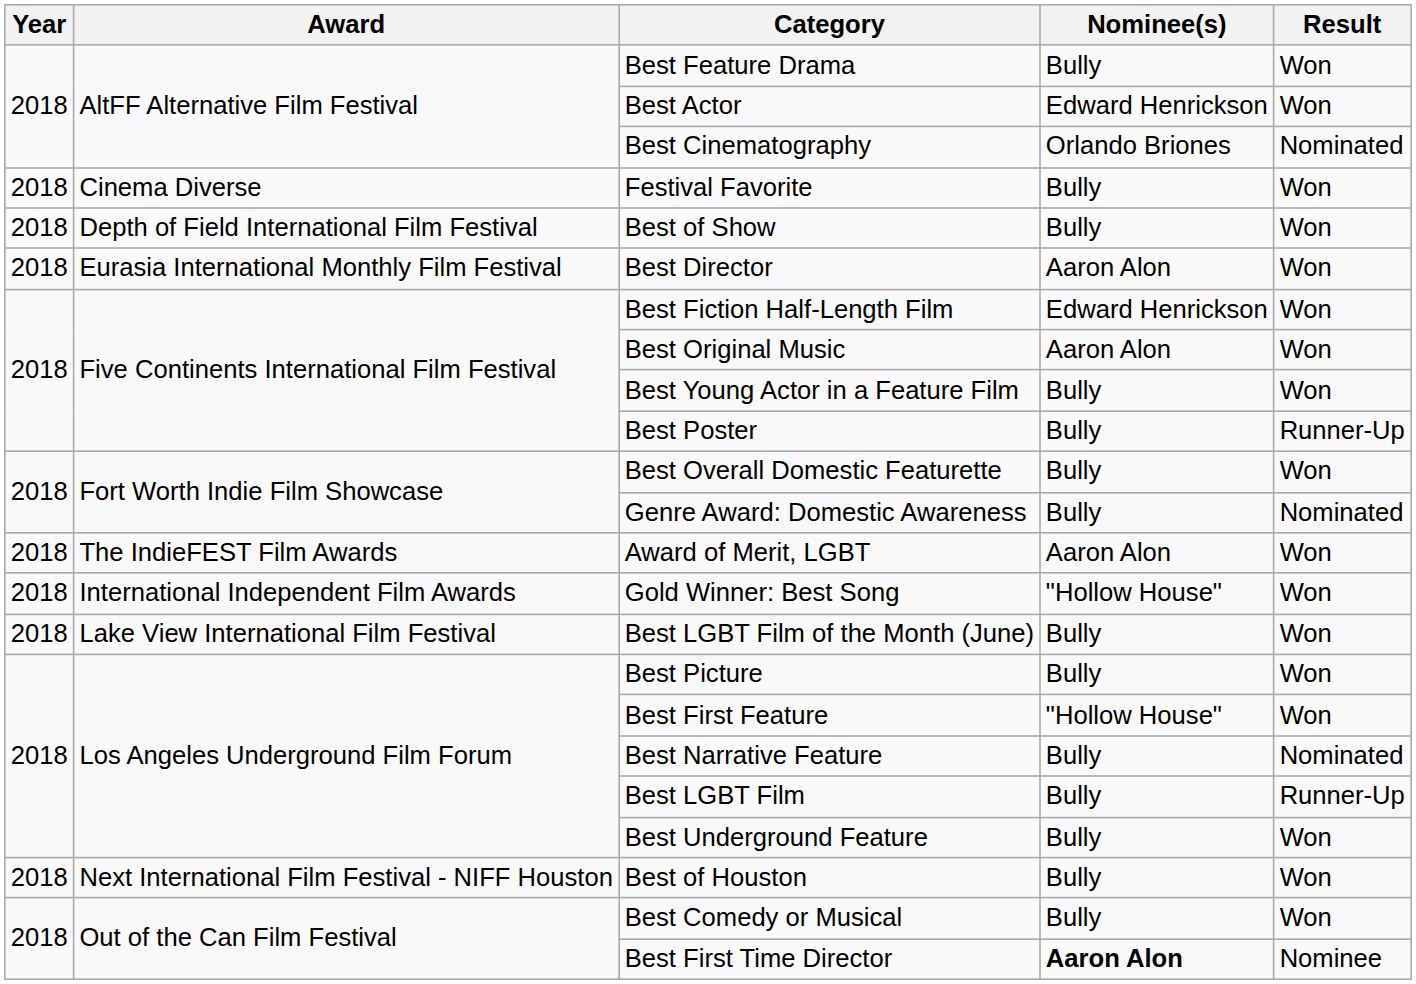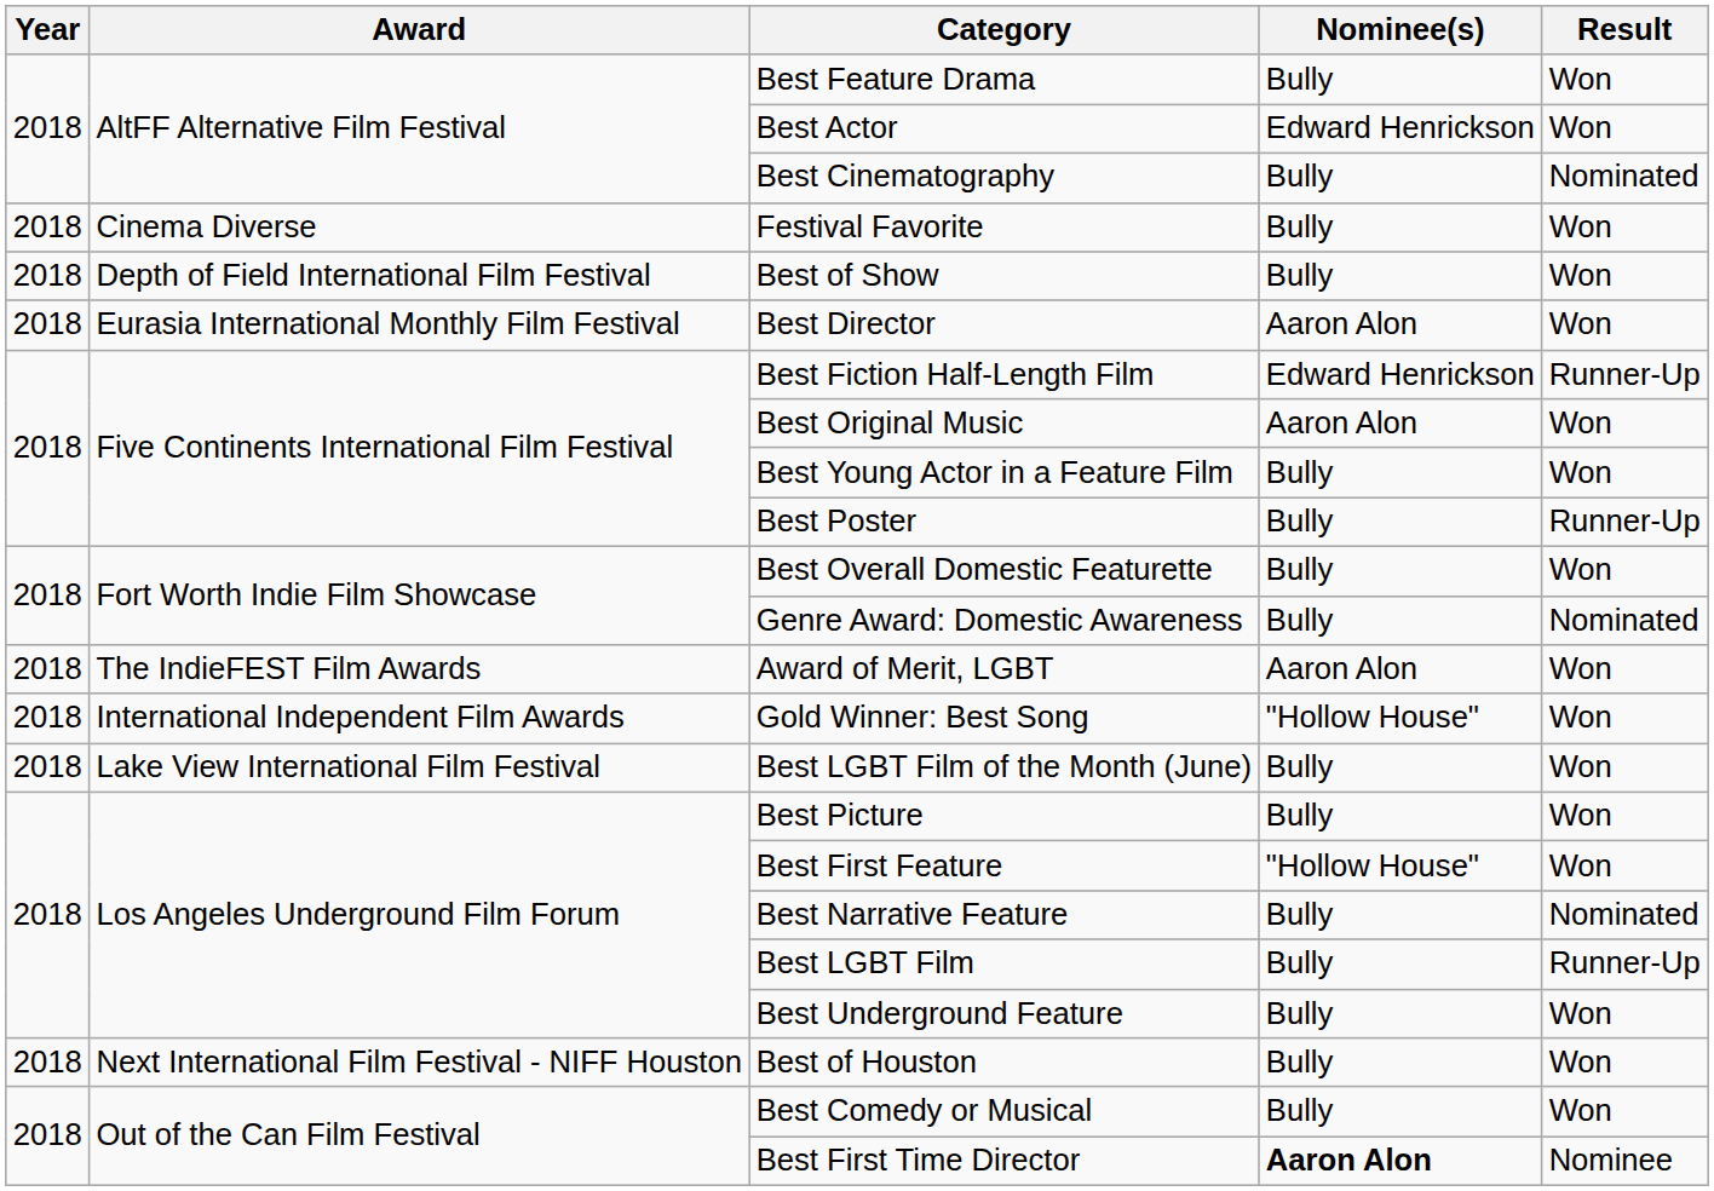Best Cinematography | Nominee(s): Orlando Briones -> Bully
Best Fiction Half-Length Film | Result: Won -> Runner-Up
